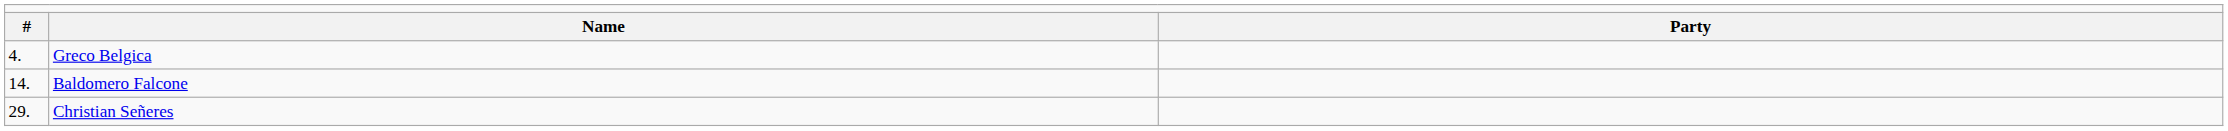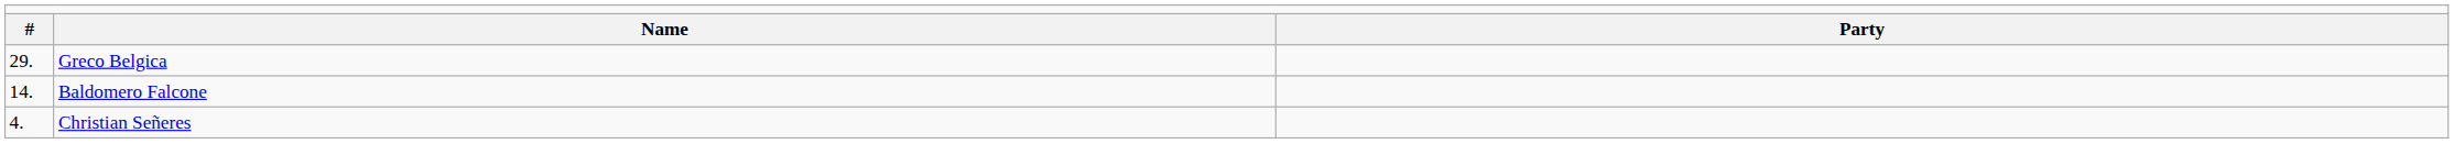Greco Belgica | column 1: 4. -> 29.
Christian Señeres | column 1: 29. -> 4.
